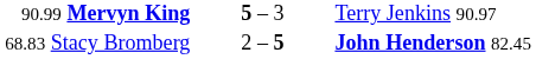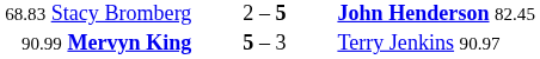rows swapped: 68.83 Stacy Bromberg <-> 90.99 Mervyn King
